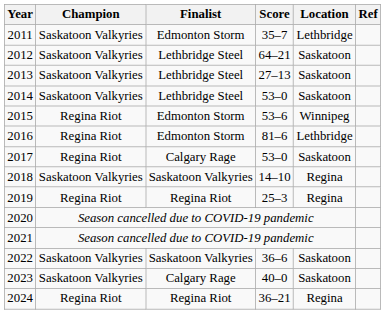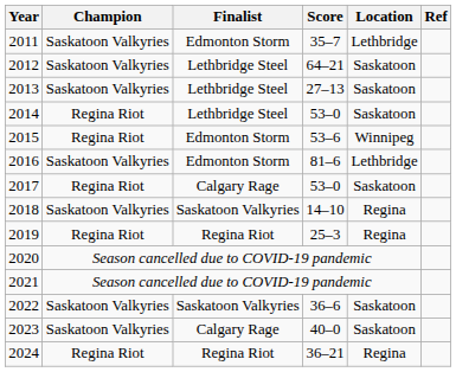2014 | Champion: Saskatoon Valkyries -> Regina Riot
2016 | Champion: Regina Riot -> Saskatoon Valkyries
